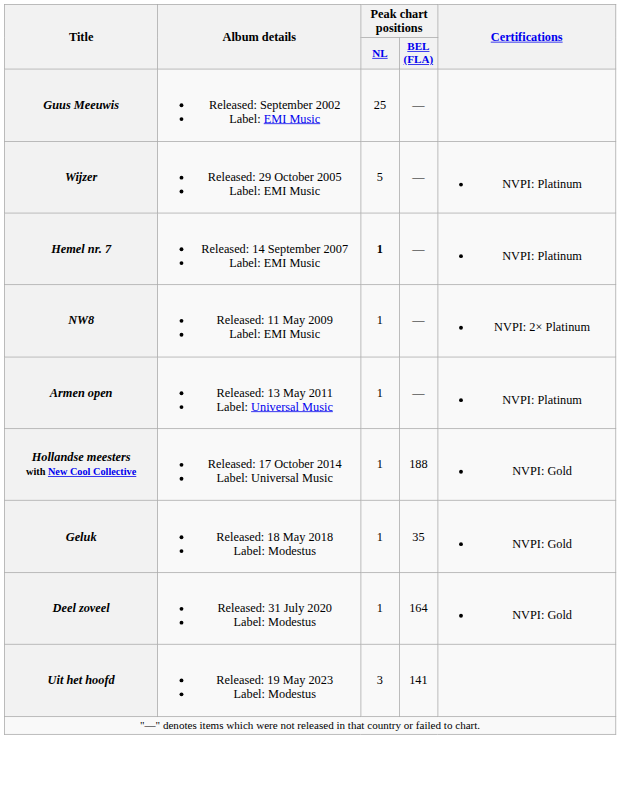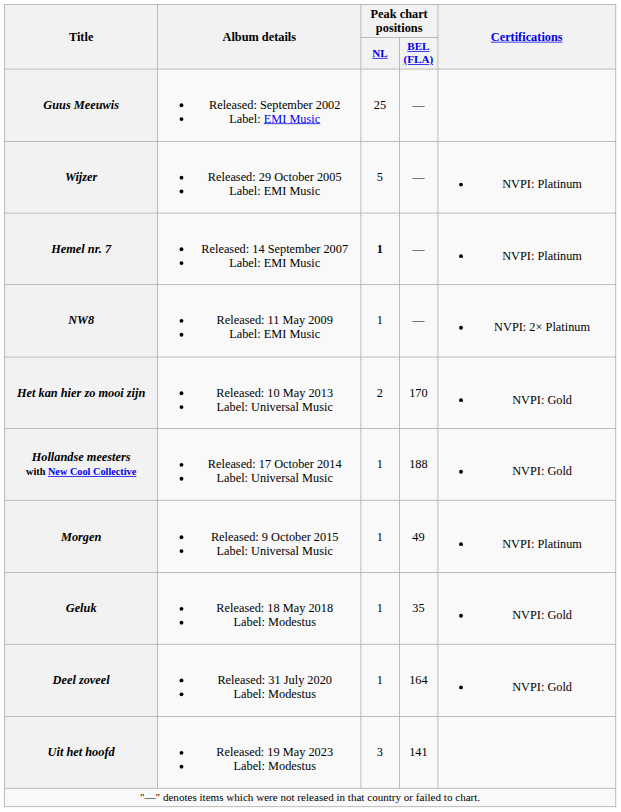- row: Armen open | Released: 13 May 2011 Label: Universal Music | 1 | — | NVPI: Platinum
+ row: Het kan hier zo mooi zijn | Released: 10 May 2013 Label: Universal Music | 2 | 170 | NVPI: Gold
+ row: Morgen | Released: 9 October 2015 Label: Universal Music | 1 | 49 | NVPI: Platinum
